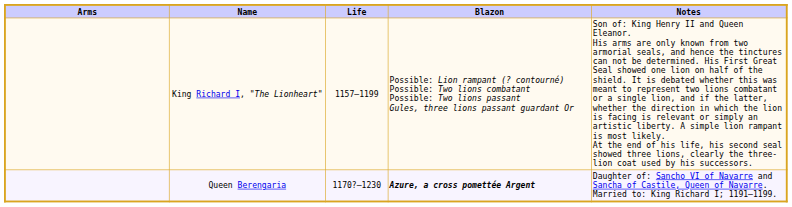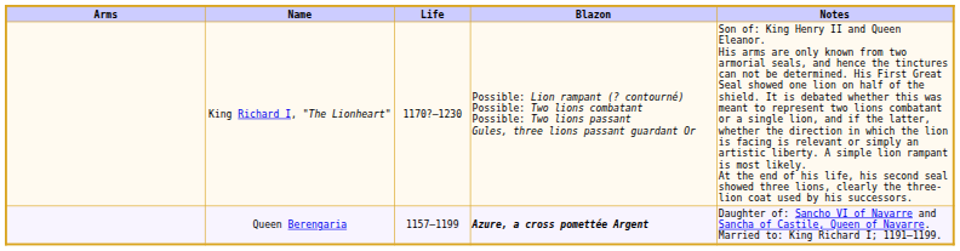King Richard I, "The Lionheart" | Life: 1157–1199 -> 1170?–1230
Queen Berengaria | Life: 1170?–1230 -> 1157–1199
